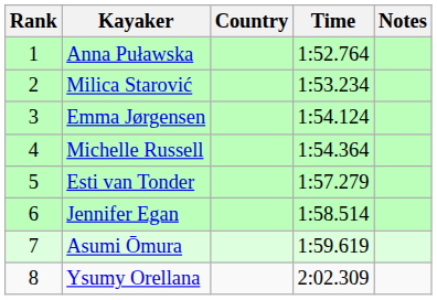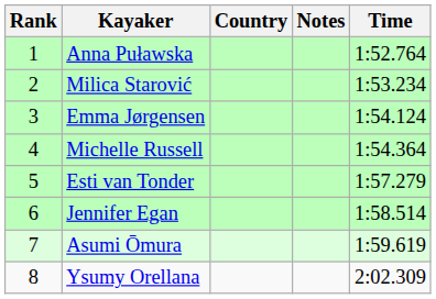columns swapped: Time <-> Notes
